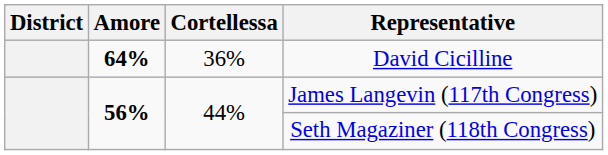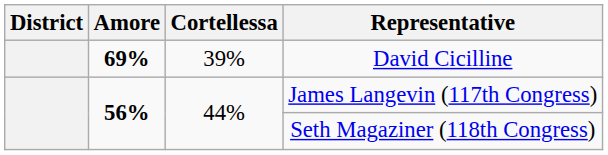David Cicilline | Amore: 64% -> 69%
David Cicilline | Cortellessa: 36% -> 39%
